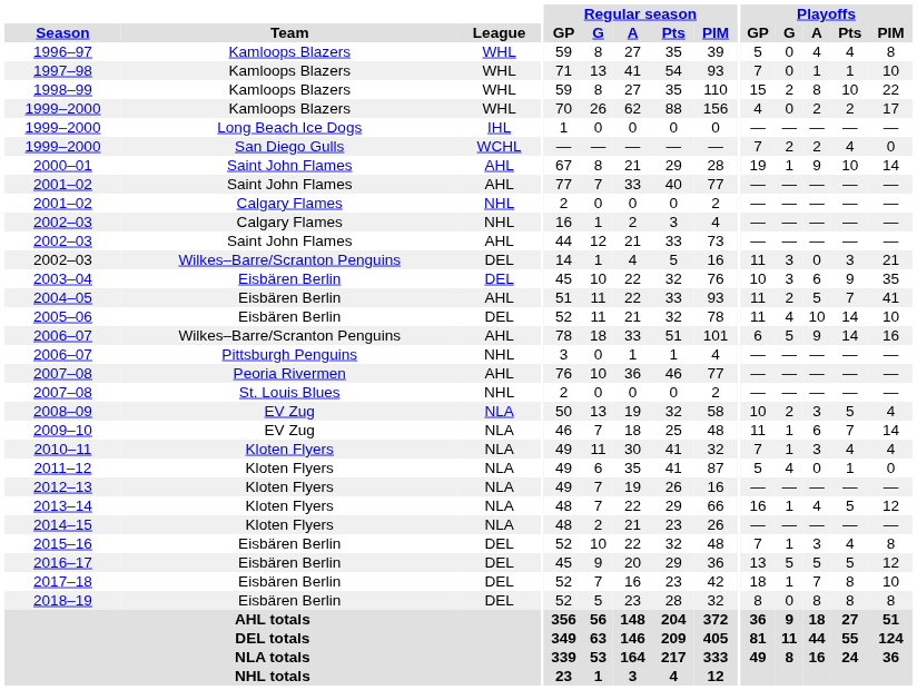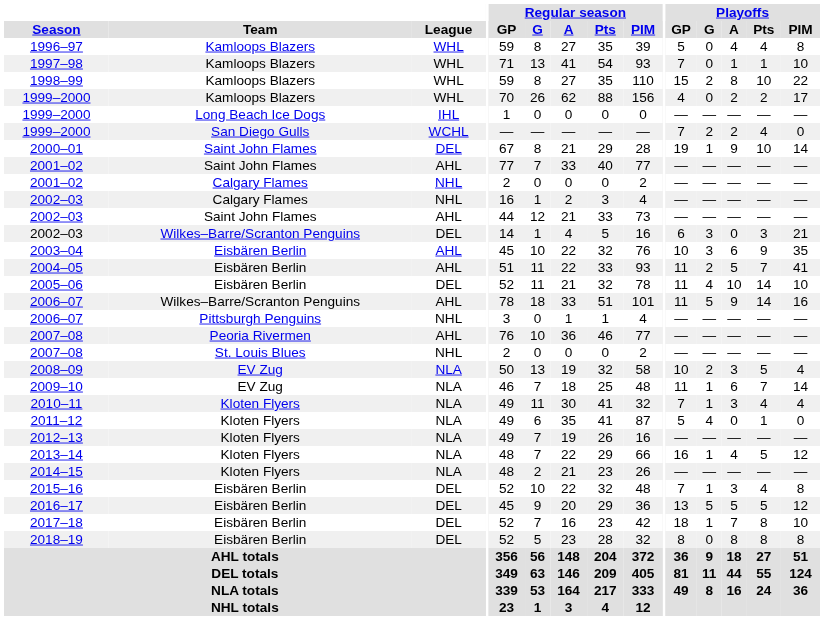2000–01 | League: AHL -> DEL
2002–03 / Wilkes–Barre/Scranton Penguins | Playoffs / GP: 11 -> 6
2003–04 | League: DEL -> AHL
2006–07 / Wilkes–Barre/Scranton Penguins | Playoffs / GP: 6 -> 11
